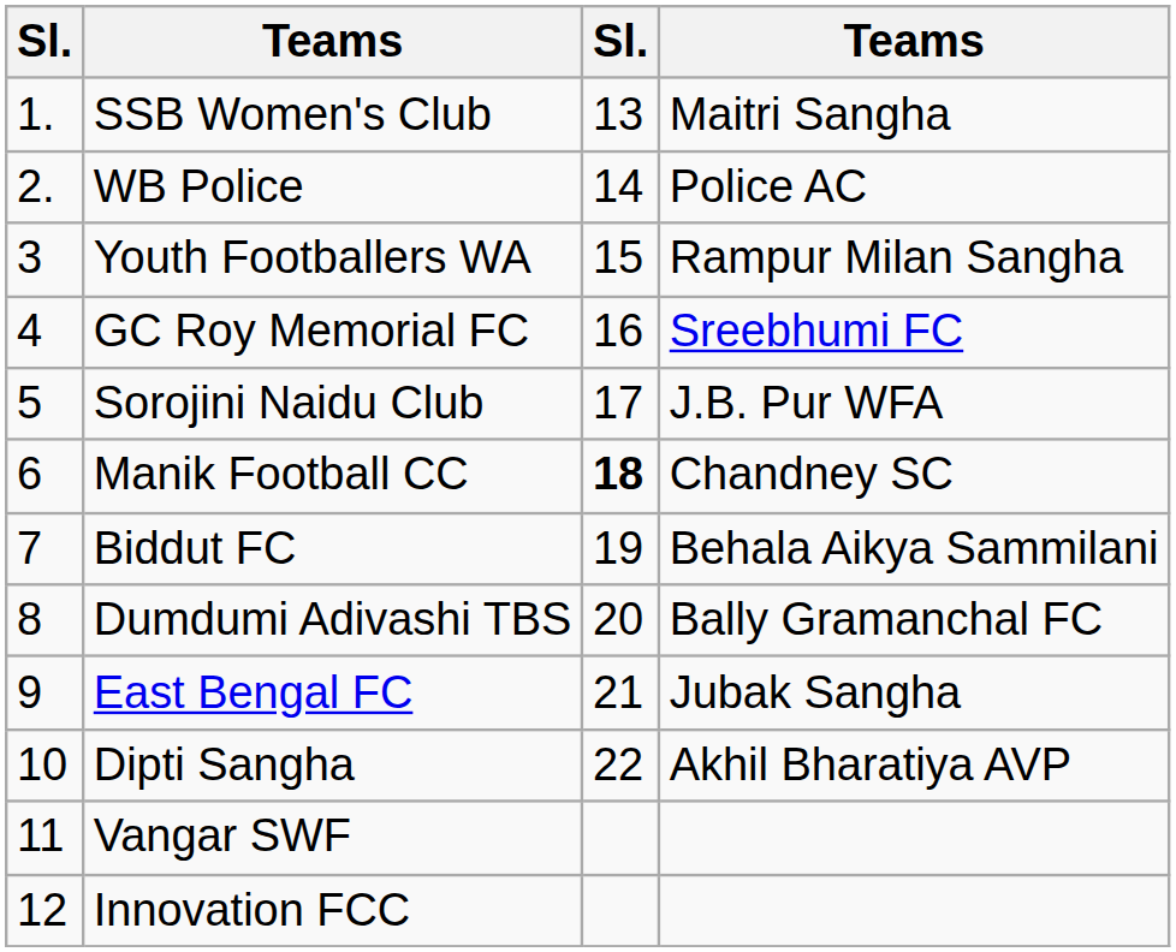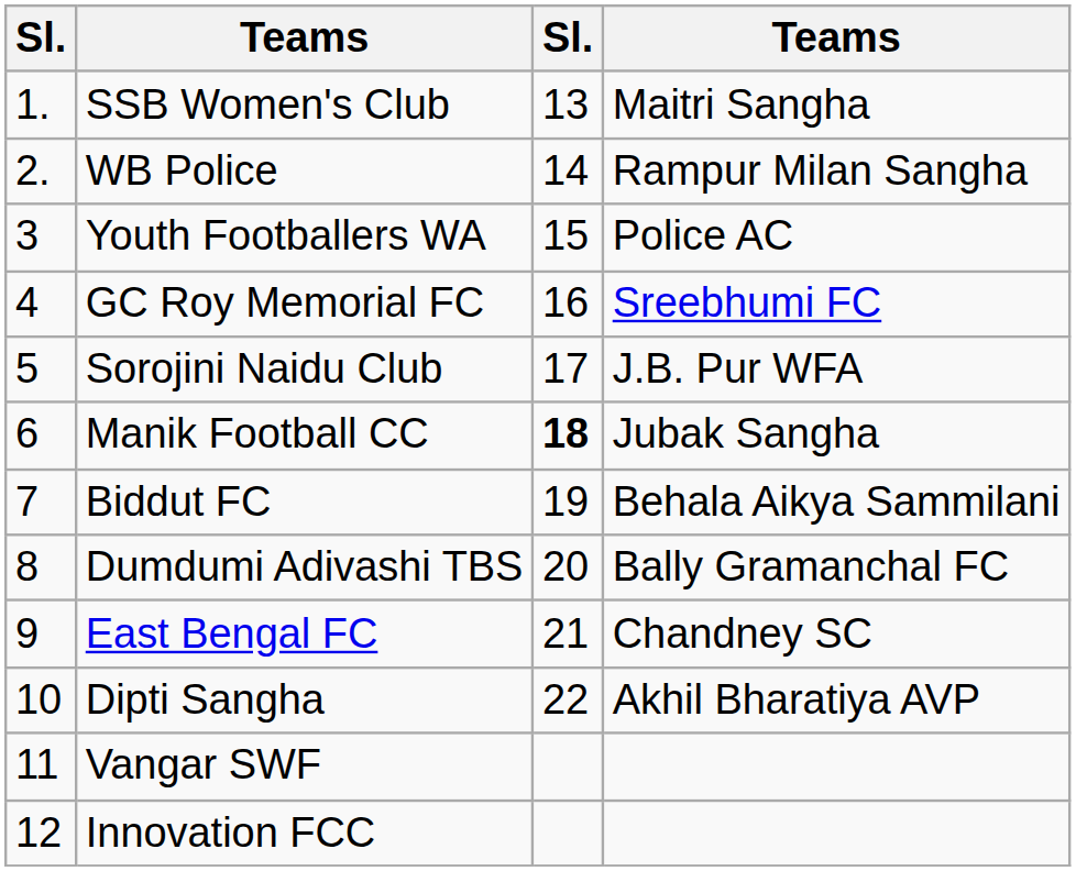WB Police | column 4: Police AC -> Rampur Milan Sangha
Youth Footballers WA | column 4: Rampur Milan Sangha -> Police AC
Manik Football CC | column 4: Chandney SC -> Jubak Sangha
East Bengal FC | column 4: Jubak Sangha -> Chandney SC
